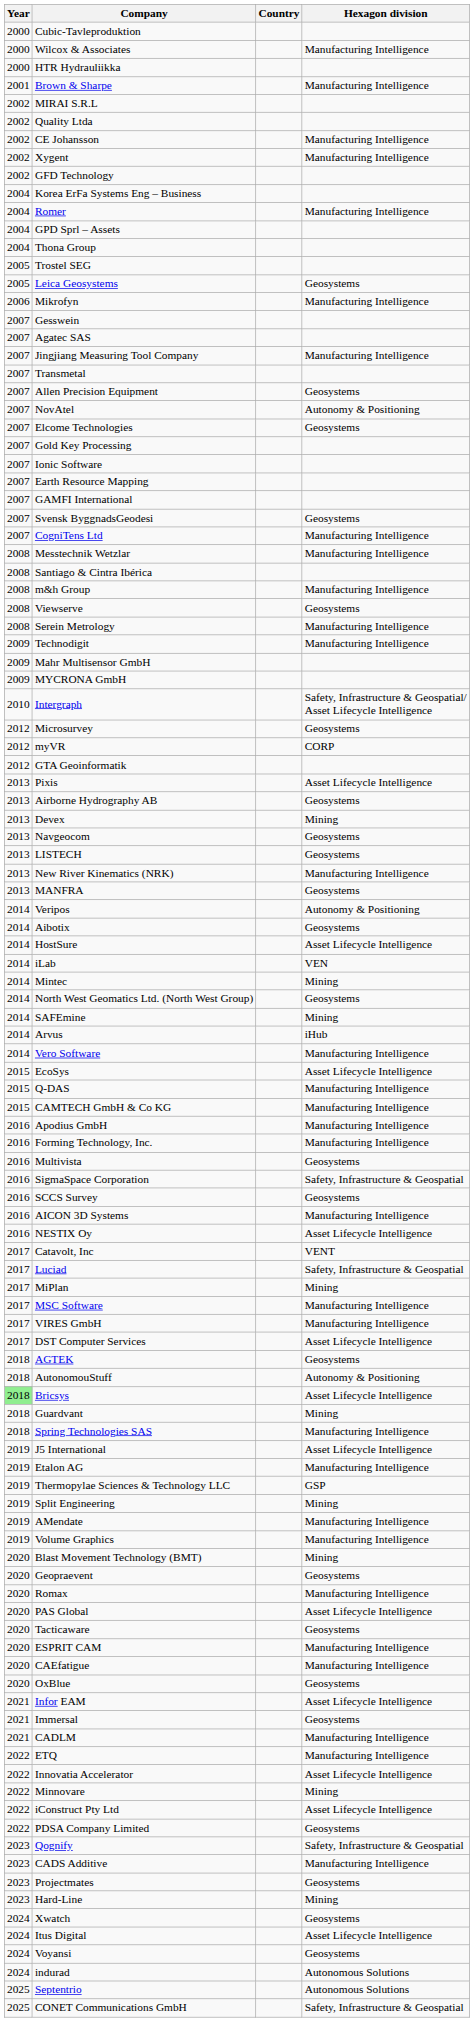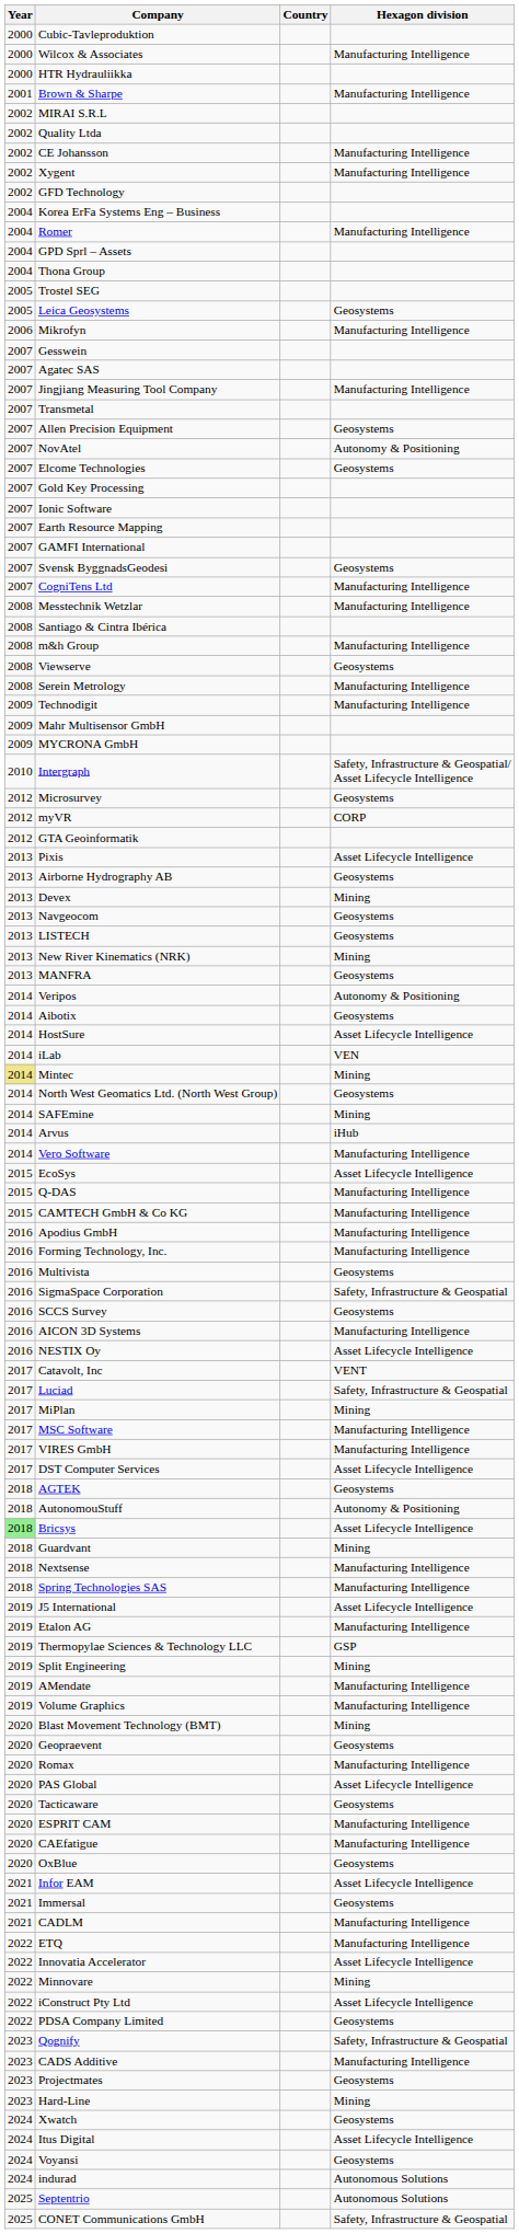New River Kinematics (NRK) | Hexagon division: Manufacturing Intelligence -> Mining
Mintec | Year: no background -> khaki background
+ row: 2018 | Nextsense | Manufacturing Intelligence
